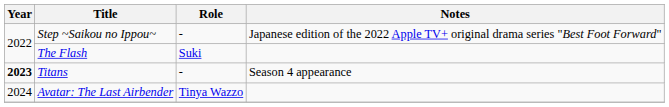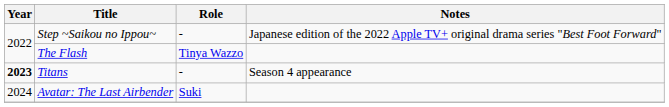The Flash | Role: Suki -> Tinya Wazzo
Avatar: The Last Airbender | Role: Tinya Wazzo -> Suki
